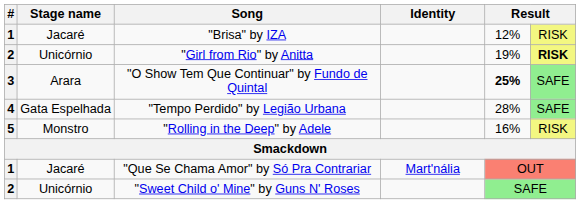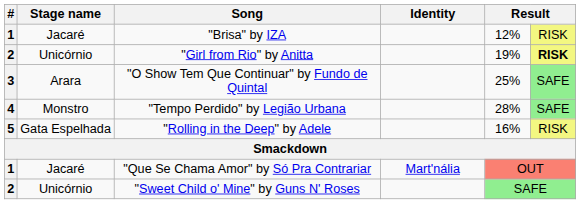"O Show Tem Que Continuar" by Fundo de Quintal | column 5: bold -> normal
"Tempo Perdido" by Legião Urbana | Stage name: Gata Espelhada -> Monstro
"Rolling in the Deep" by Adele | Stage name: Monstro -> Gata Espelhada
